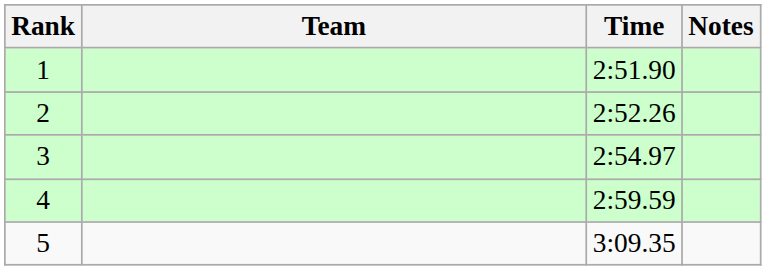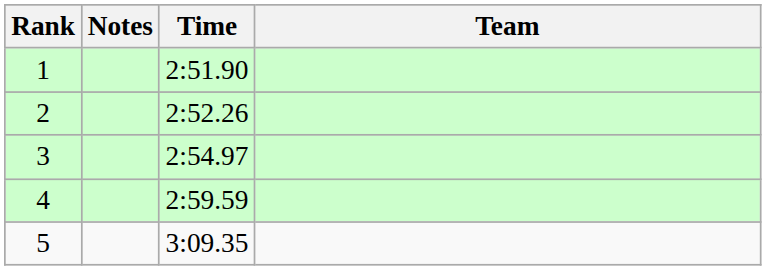columns swapped: Team <-> Notes
